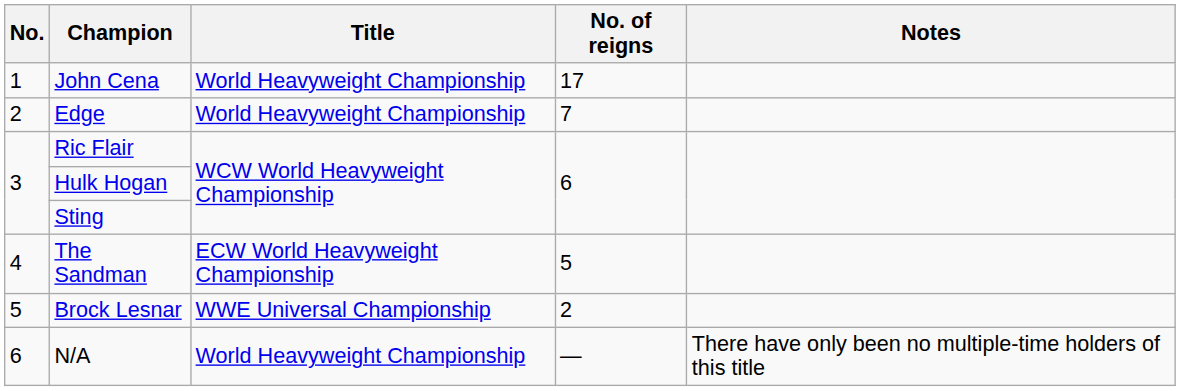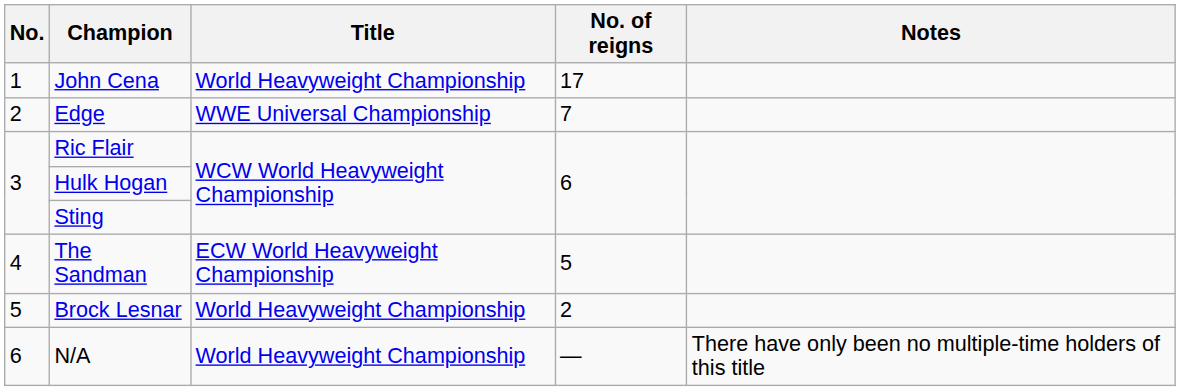Edge | Title: World Heavyweight Championship -> WWE Universal Championship
Brock Lesnar | Title: WWE Universal Championship -> World Heavyweight Championship
